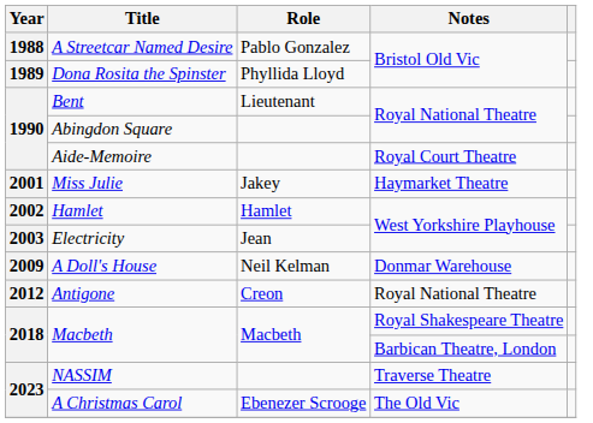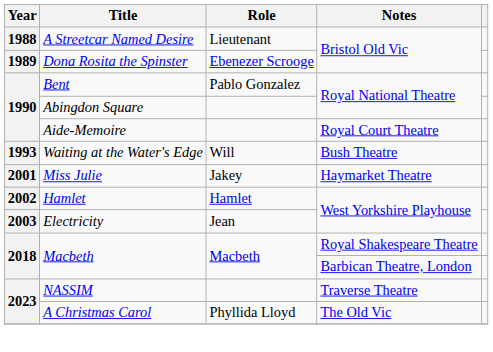A Streetcar Named Desire | Role: Pablo Gonzalez -> Lieutenant
Dona Rosita the Spinster | Role: Phyllida Lloyd -> Ebenezer Scrooge
Bent | Role: Lieutenant -> Pablo Gonzalez
+ row: 1993 | Waiting at the Water's Edge | Will | Bush Theatre
- row: 2009 | A Doll's House | Neil Kelman | Donmar Warehouse
- row: 2012 | Antigone | Creon | Royal National Theatre
A Christmas Carol | Role: Ebenezer Scrooge -> Phyllida Lloyd
